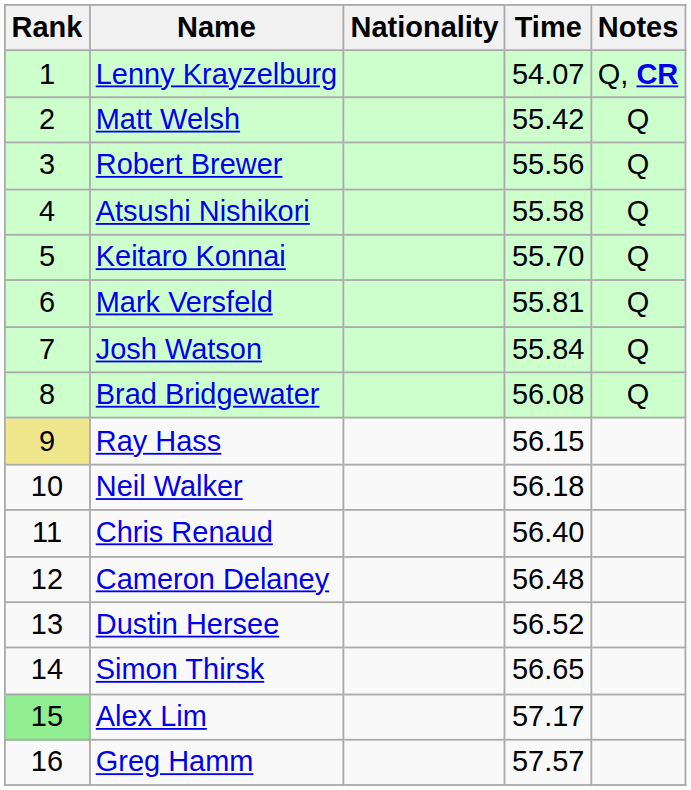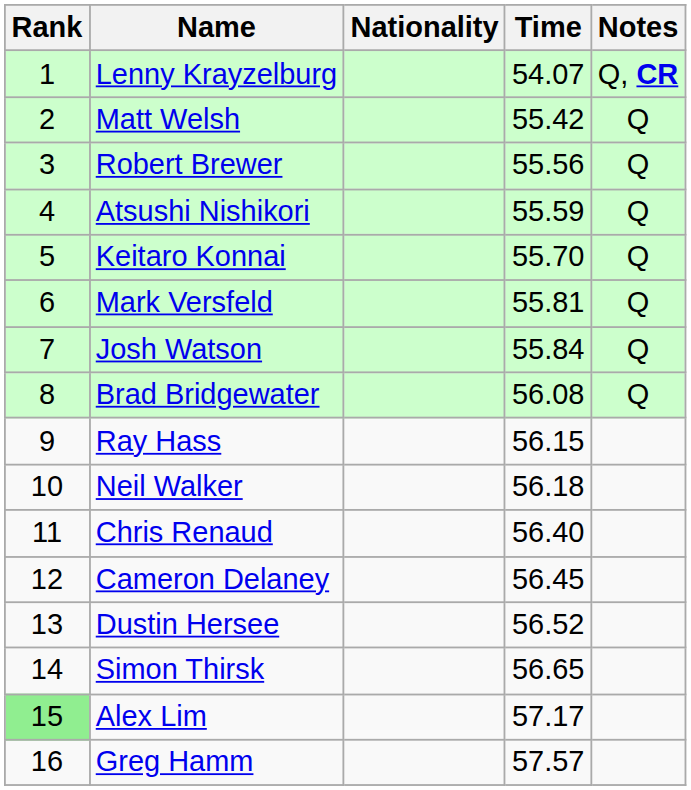Atsushi Nishikori | Time: 55.58 -> 55.59
Ray Hass | Rank: khaki background -> no background
Cameron Delaney | Time: 56.48 -> 56.45
